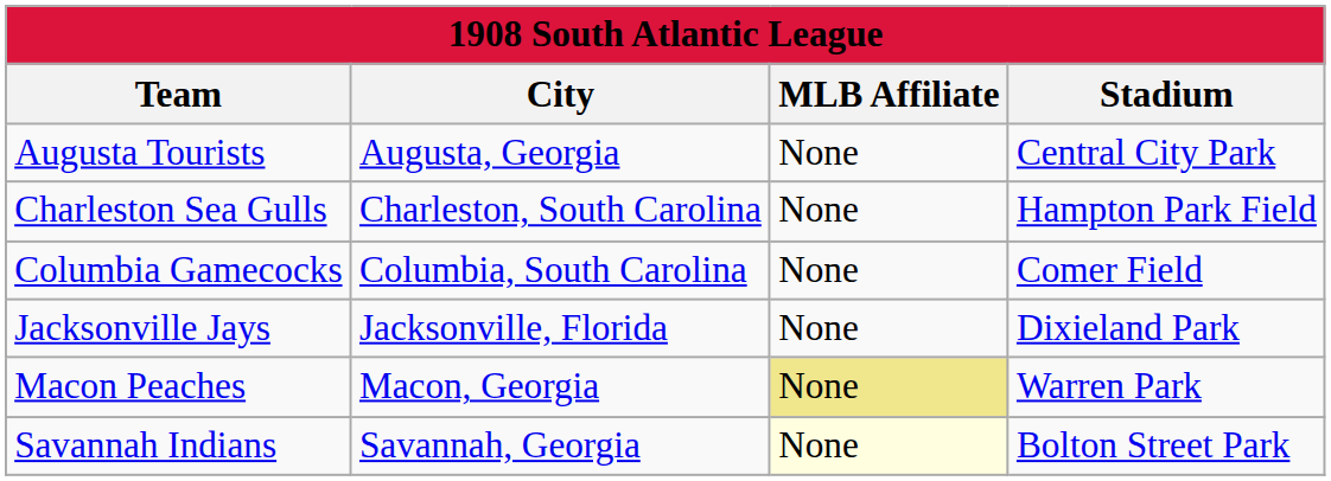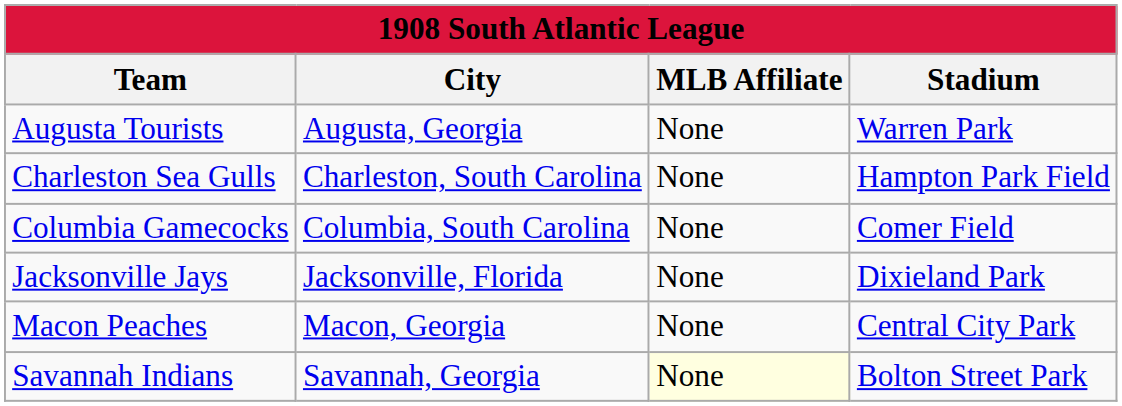Augusta Tourists | Stadium: Central City Park -> Warren Park
Macon Peaches | MLB Affiliate: khaki background -> no background
Macon Peaches | Stadium: Warren Park -> Central City Park
